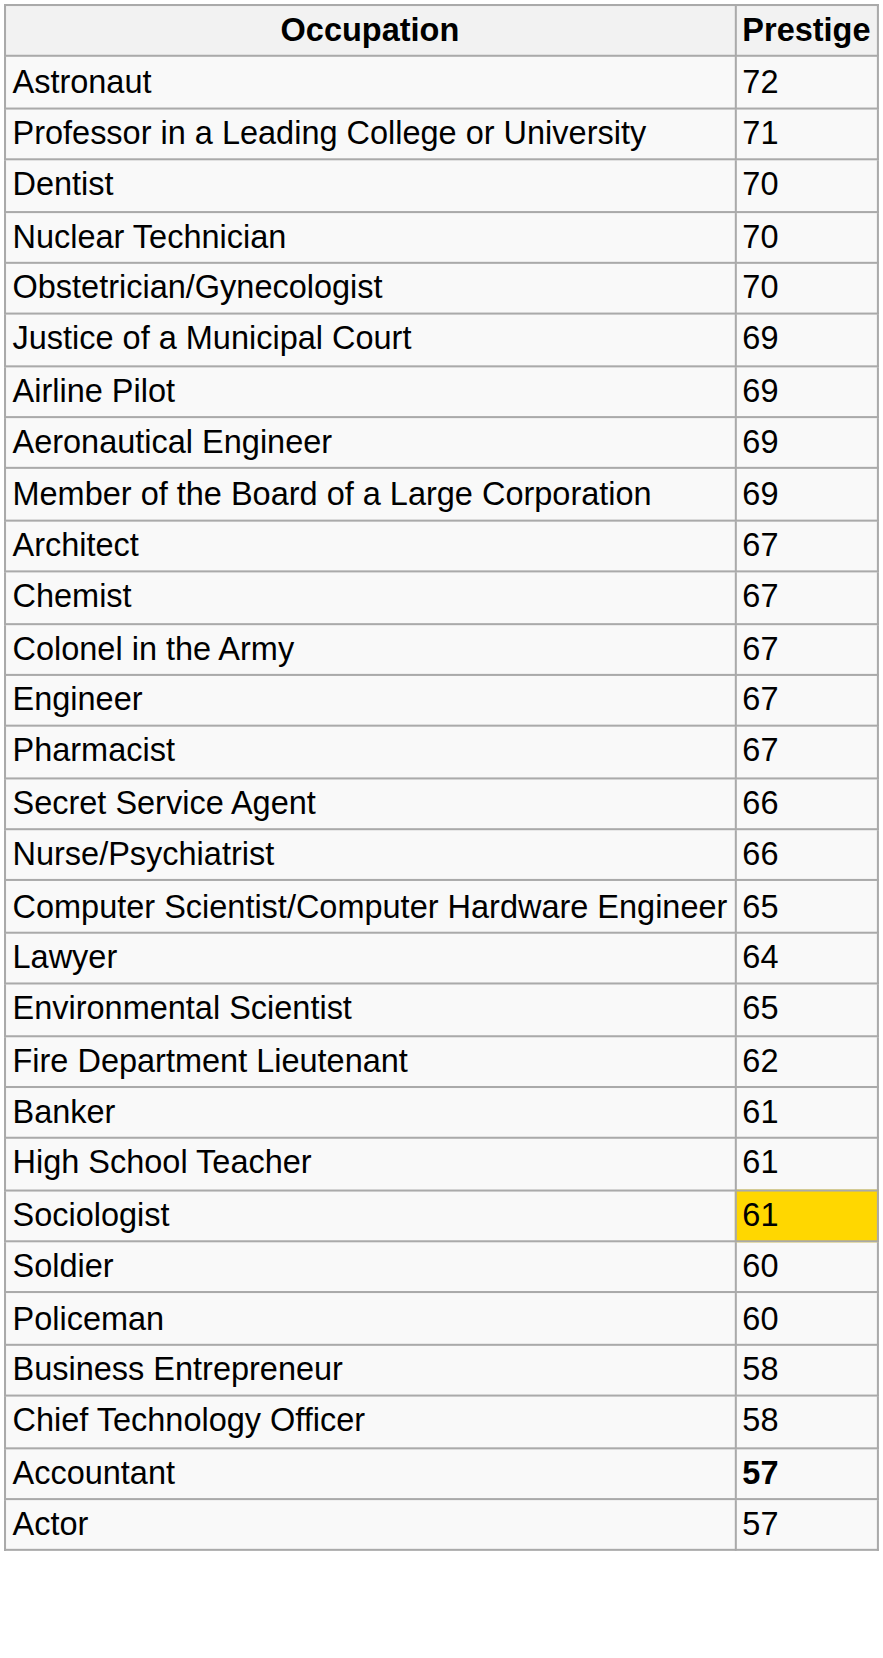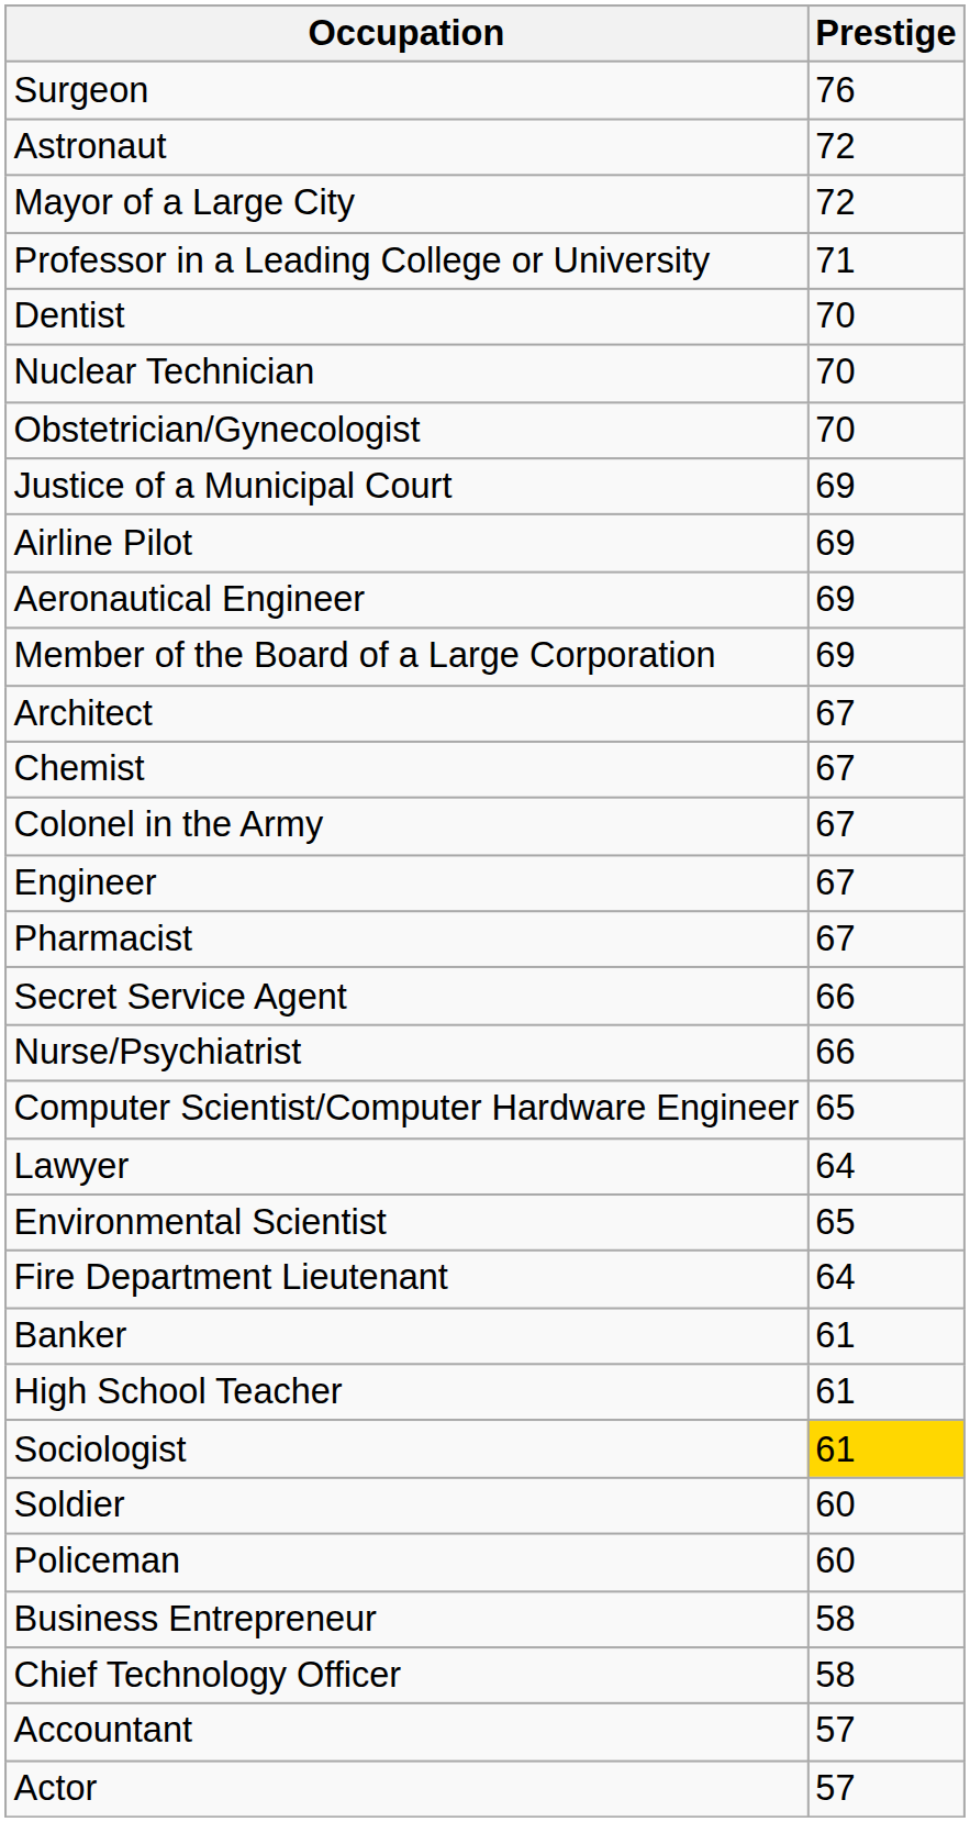+ row: Surgeon | 76
+ row: Mayor of a Large City | 72
Fire Department Lieutenant | Prestige: 62 -> 64
Accountant | Prestige: bold -> normal
